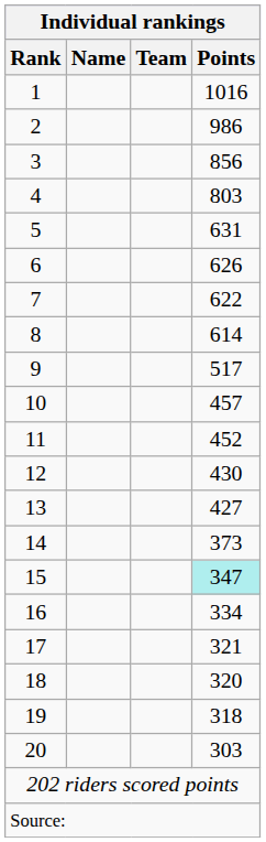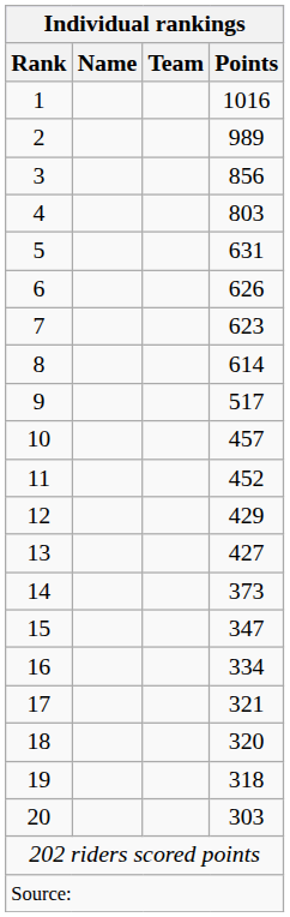2 | Points: 986 -> 989
7 | Points: 622 -> 623
12 | Points: 430 -> 429
15 | Points: paleturquoise background -> no background
